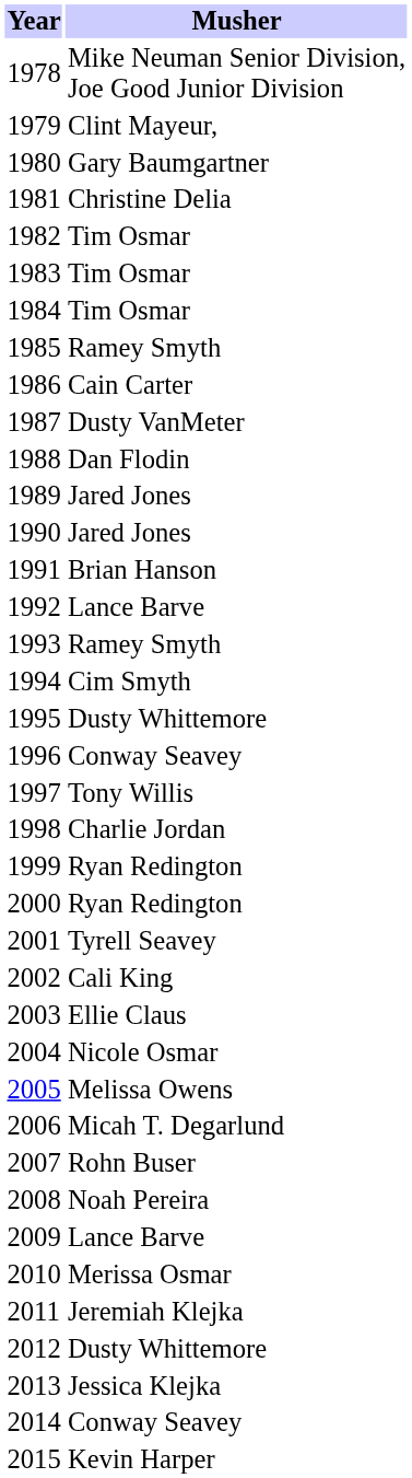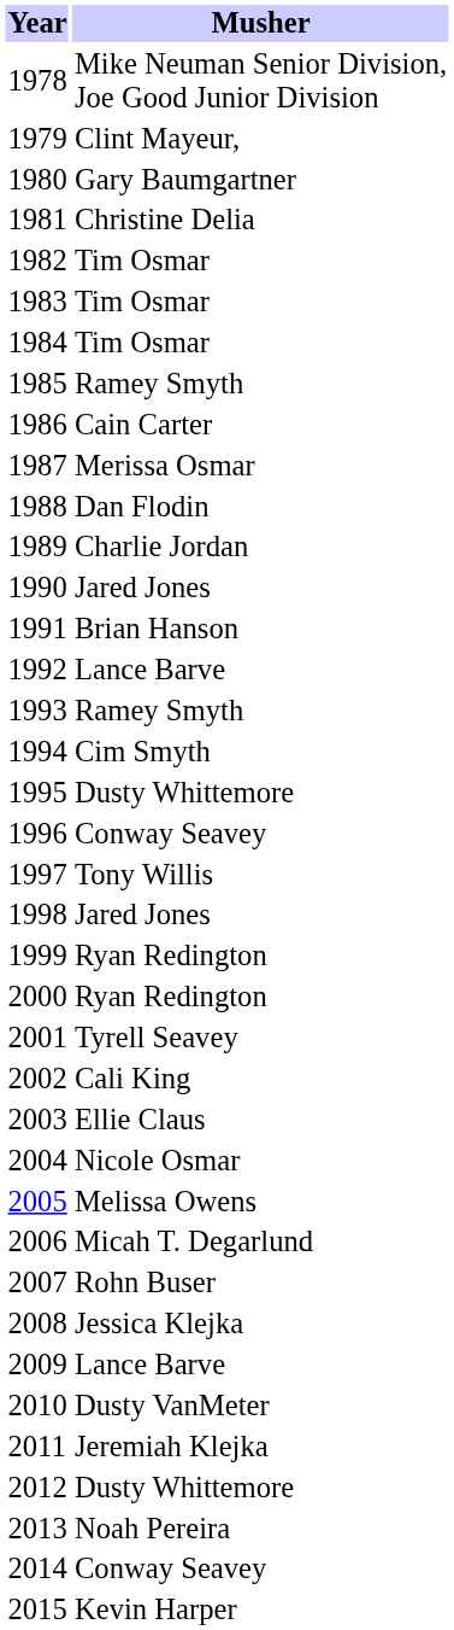1987 | Musher: Dusty VanMeter -> Merissa Osmar
1989 | Musher: Jared Jones -> Charlie Jordan
1998 | Musher: Charlie Jordan -> Jared Jones
2008 | Musher: Noah Pereira -> Jessica Klejka
2010 | Musher: Merissa Osmar -> Dusty VanMeter
2013 | Musher: Jessica Klejka -> Noah Pereira
